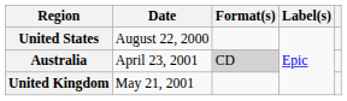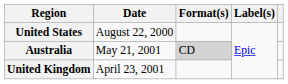Australia | Date: April 23, 2001 -> May 21, 2001
United Kingdom | Date: May 21, 2001 -> April 23, 2001
